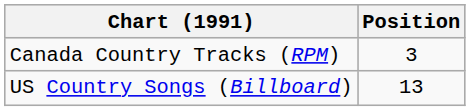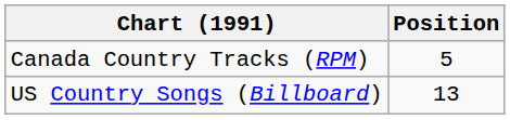Canada Country Tracks (RPM) | Position: 3 -> 5
